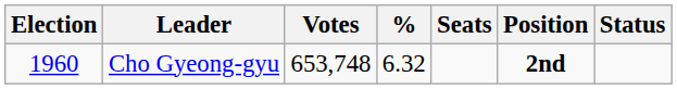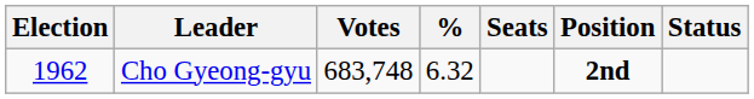Cho Gyeong-gyu | Election: 1960 -> 1962
Cho Gyeong-gyu | Votes: 653,748 -> 683,748
